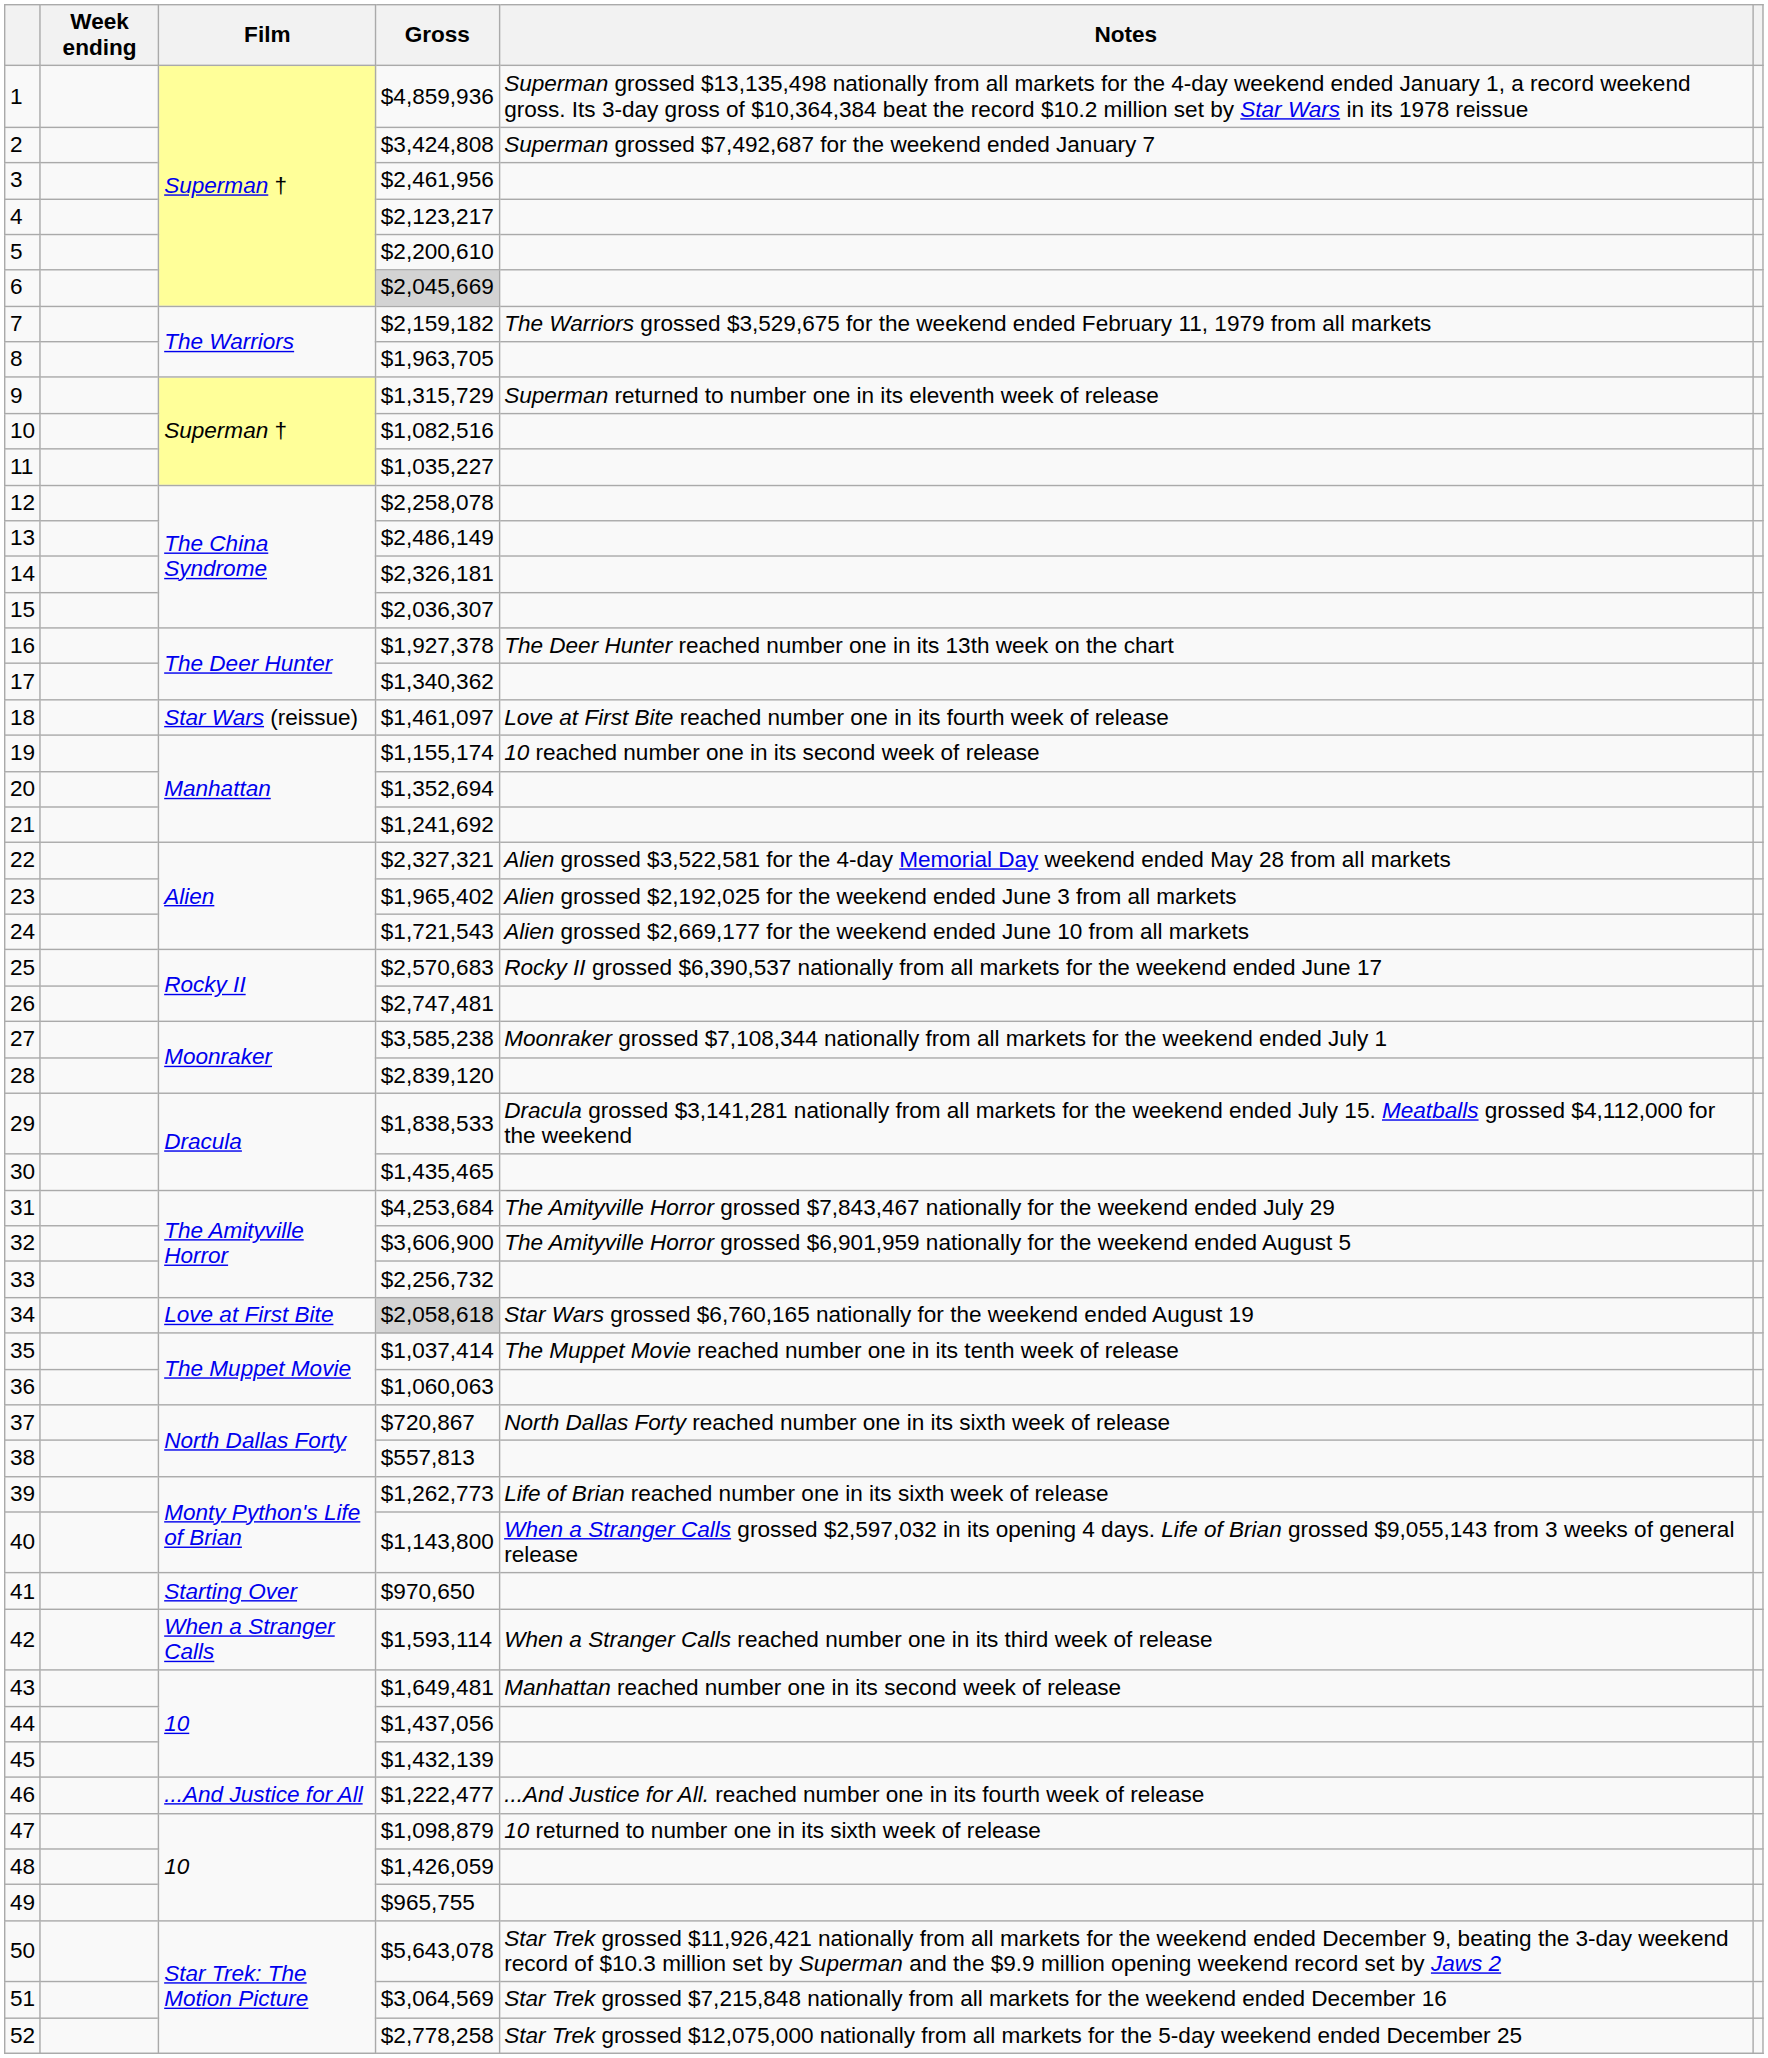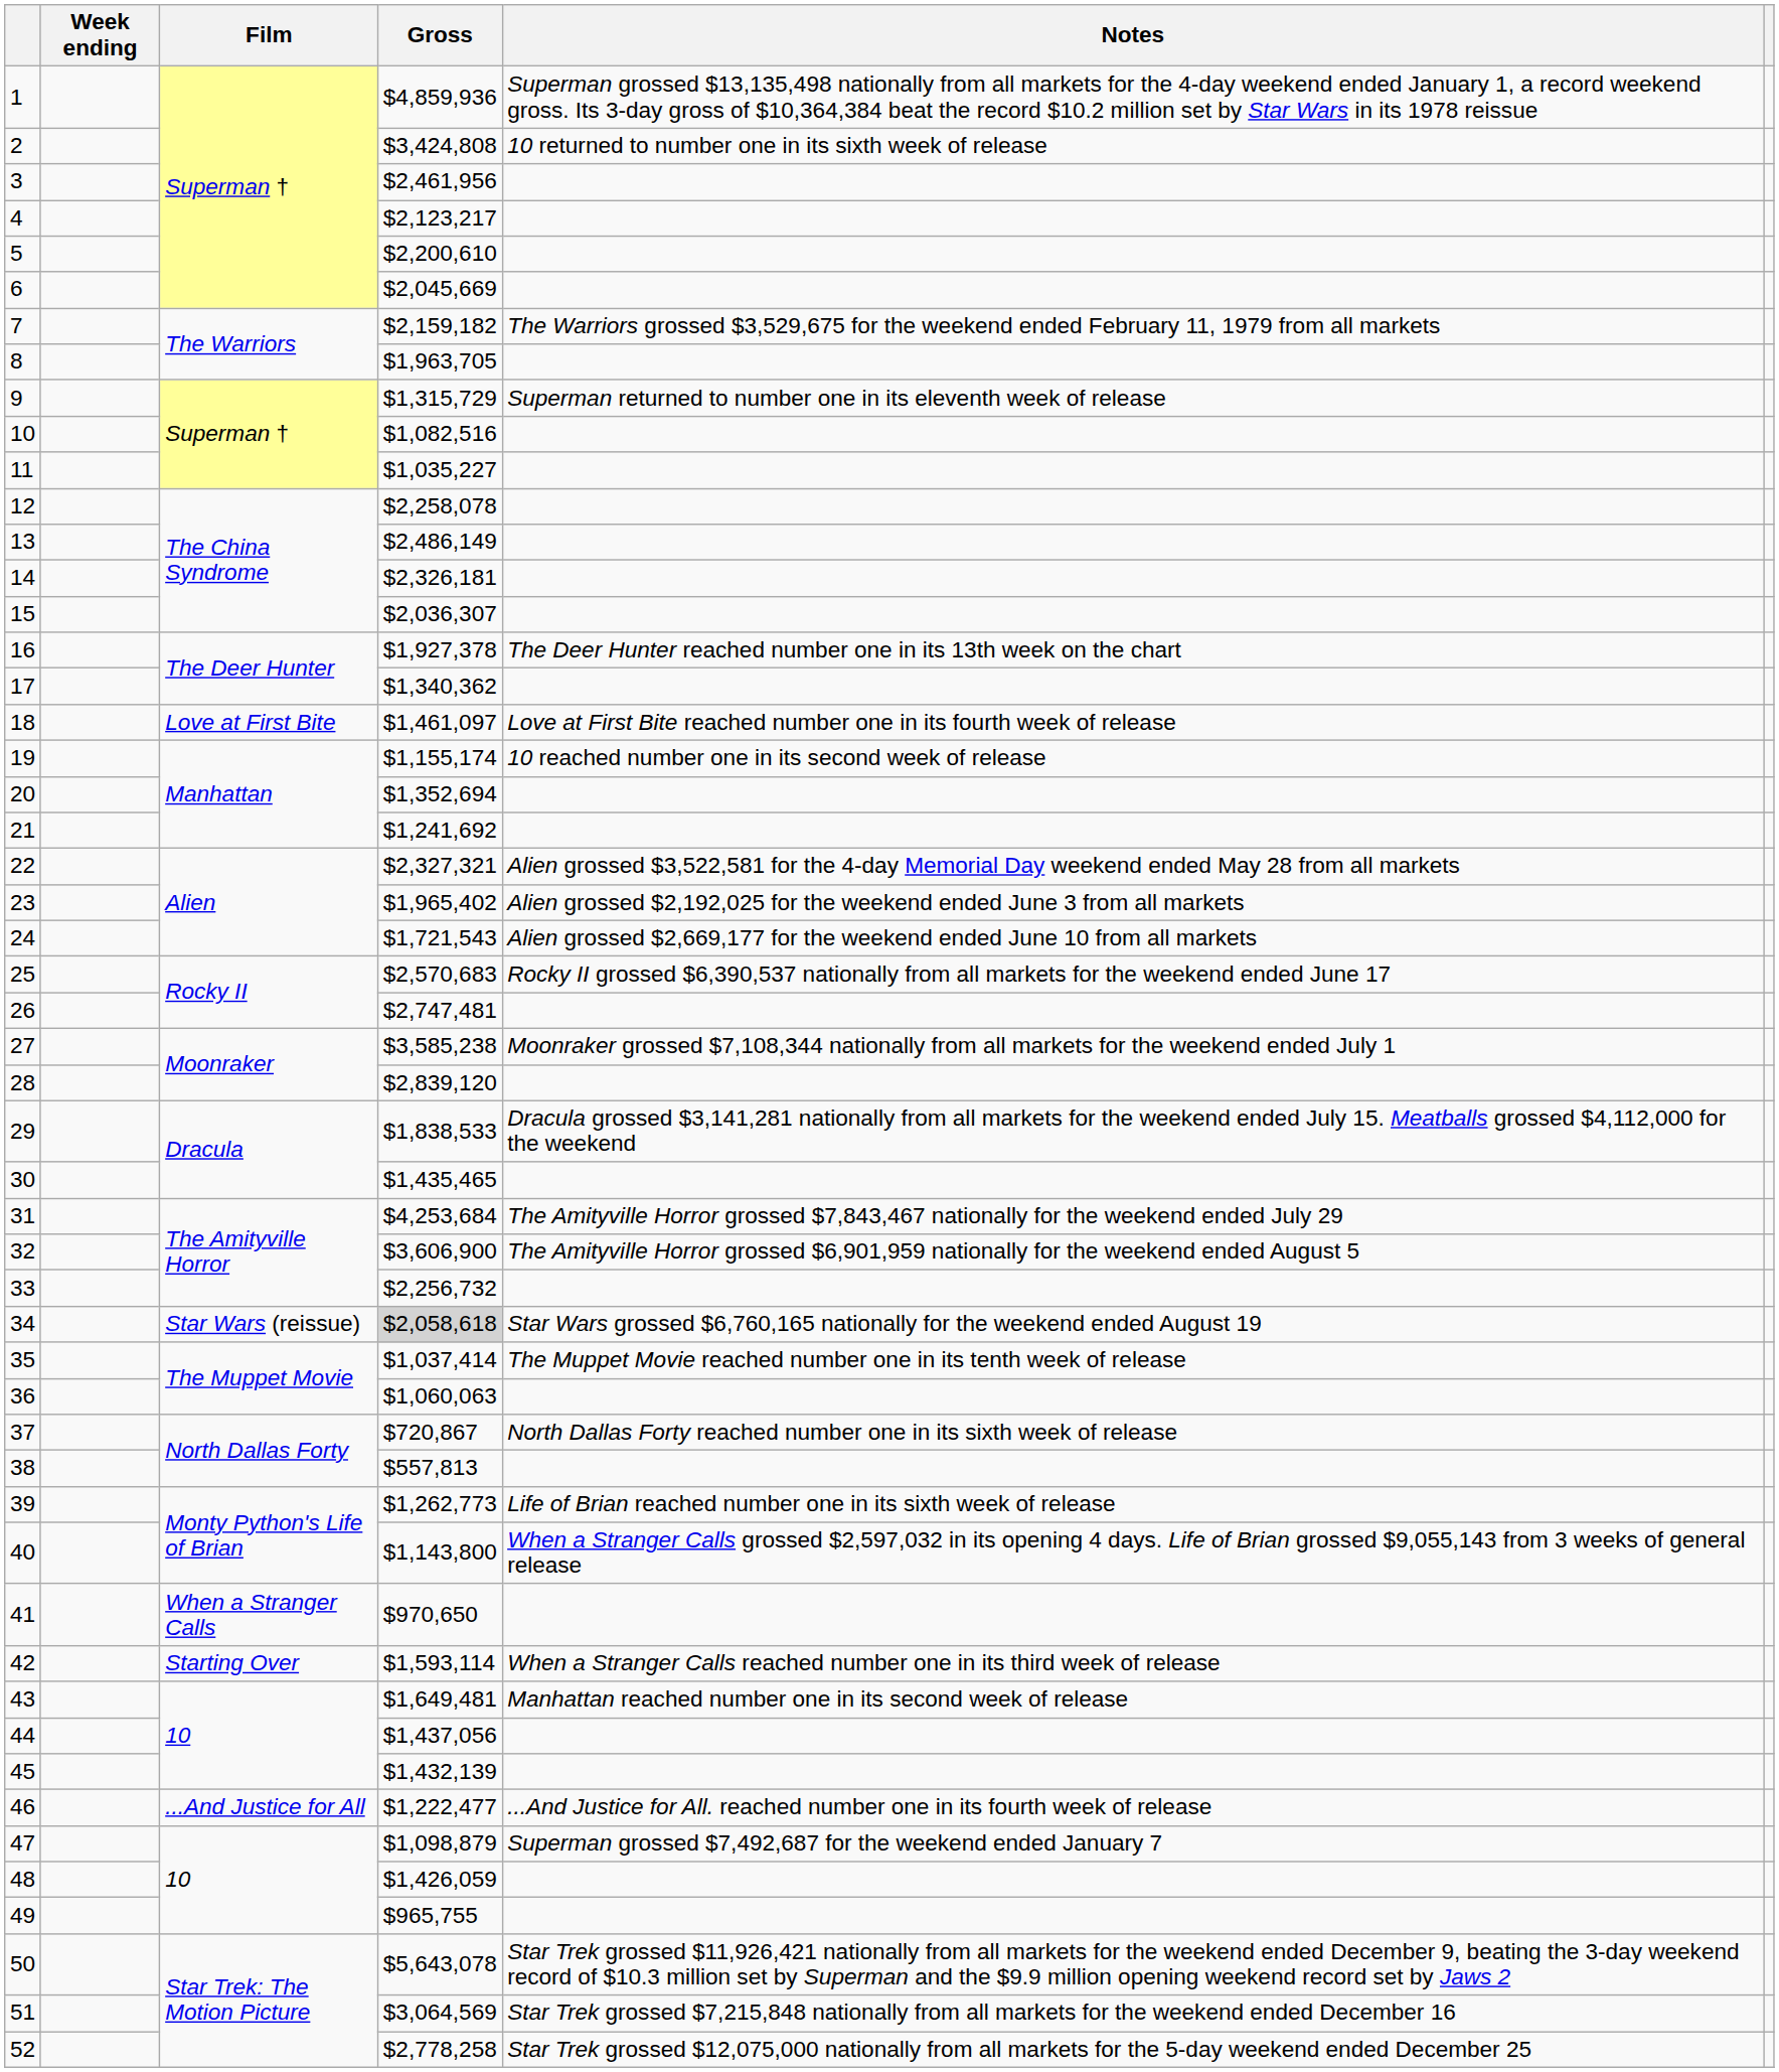2 | Notes: Superman grossed $7,492,687 for the weekend ended January 7 -> 10 returned to number one in its sixth week of release
6 | Gross: lightgrey background -> no background
18 | Film: Star Wars (reissue) -> Love at First Bite
34 | Film: Love at First Bite -> Star Wars (reissue)
41 | Film: Starting Over -> When a Stranger Calls
42 | Film: When a Stranger Calls -> Starting Over
47 | Notes: 10 returned to number one in its sixth week of release -> Superman grossed $7,492,687 for the weekend ended January 7
